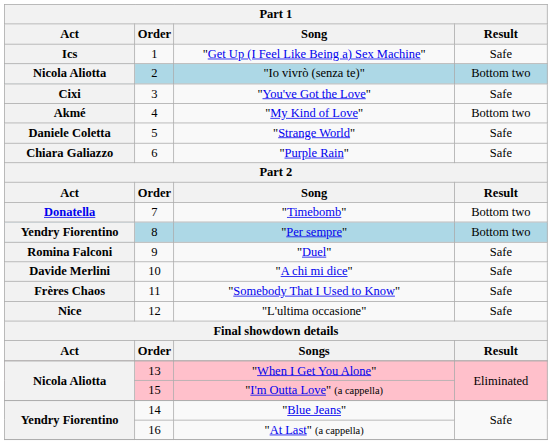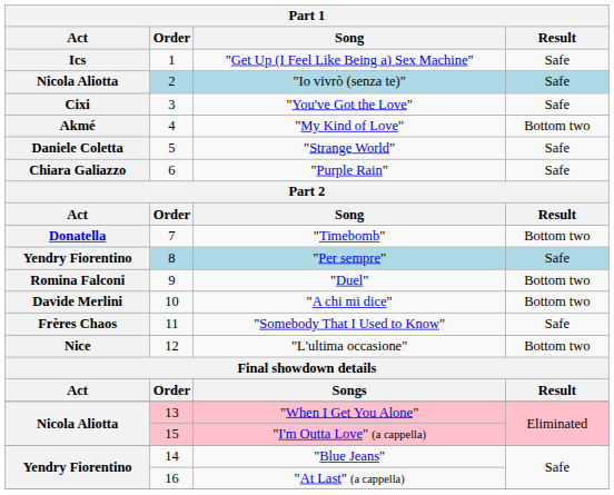"Io vivrò (senza te)" | Result: Bottom two -> Safe
"Per sempre" | Result: Bottom two -> Safe
"Duel" | Result: Safe -> Bottom two
"A chi mi dice" | Result: Safe -> Bottom two
"L'ultima occasione" | Result: Safe -> Bottom two
